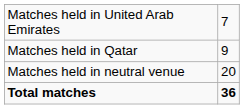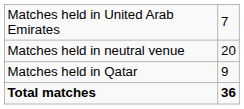rows swapped: Matches held in neutral venue <-> Matches held in Qatar
